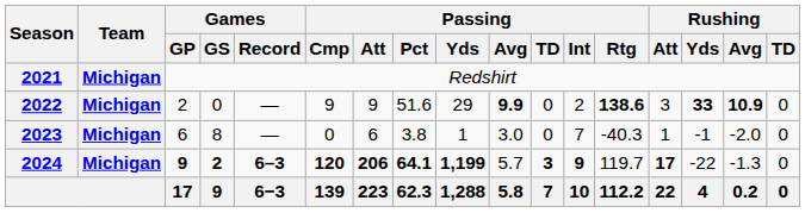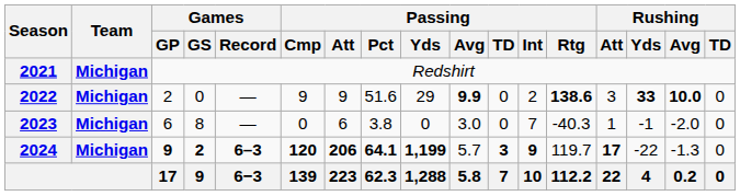2022 | Rushing / Avg: 10.9 -> 10.0
2023 | Passing / Yds: 1 -> 0
